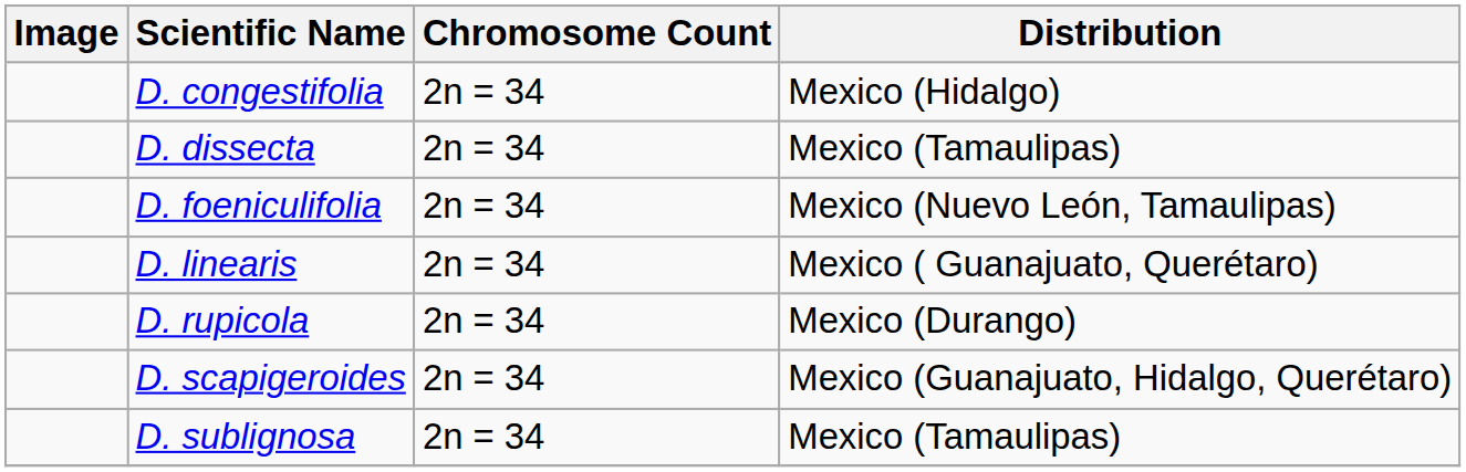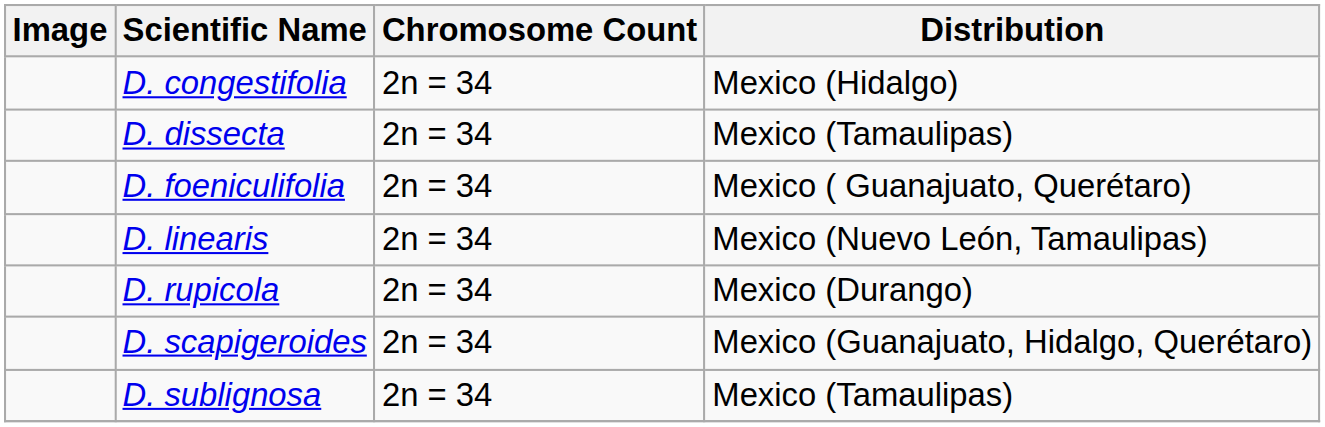D. foeniculifolia | Distribution: Mexico (Nuevo León, Tamaulipas) -> Mexico ( Guanajuato, Querétaro)
D. linearis | Distribution: Mexico ( Guanajuato, Querétaro) -> Mexico (Nuevo León, Tamaulipas)
